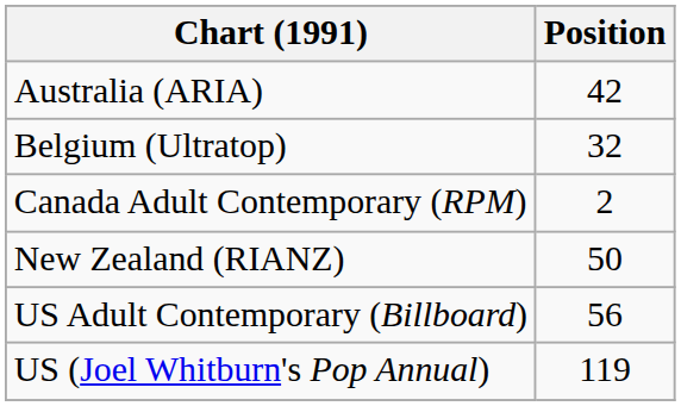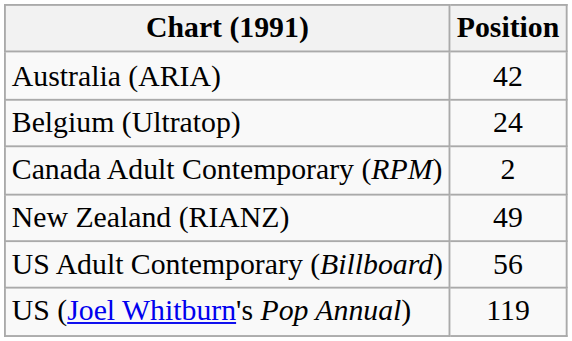Belgium (Ultratop) | Position: 32 -> 24
New Zealand (RIANZ) | Position: 50 -> 49
